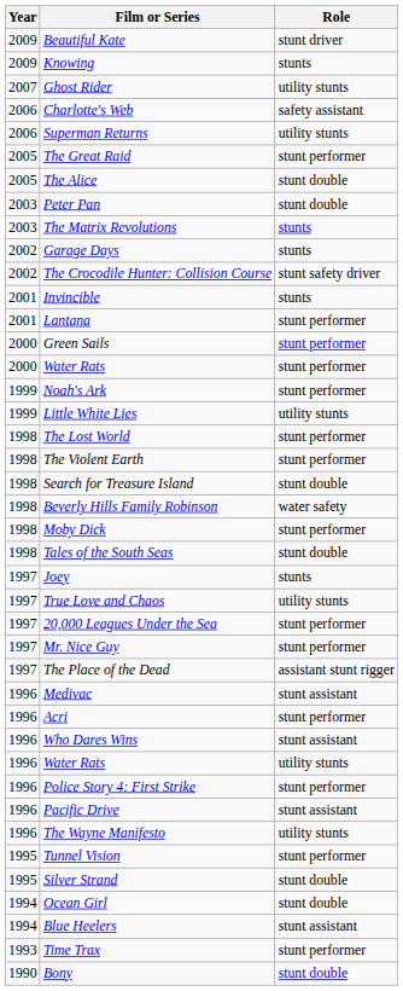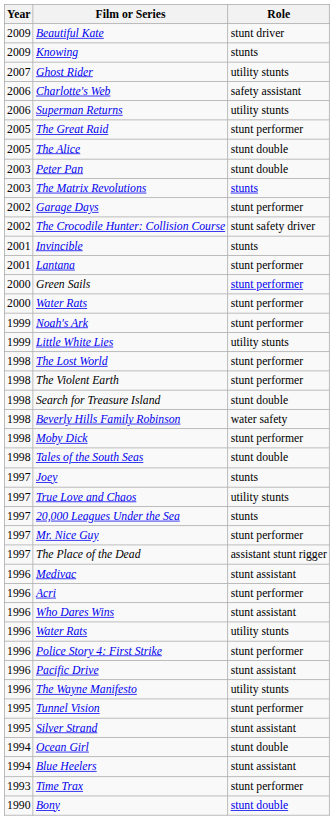Garage Days | Role: stunts -> stunt performer
20,000 Leagues Under the Sea | Role: stunt performer -> stunts
Silver Strand | Role: stunt double -> stunt assistant
